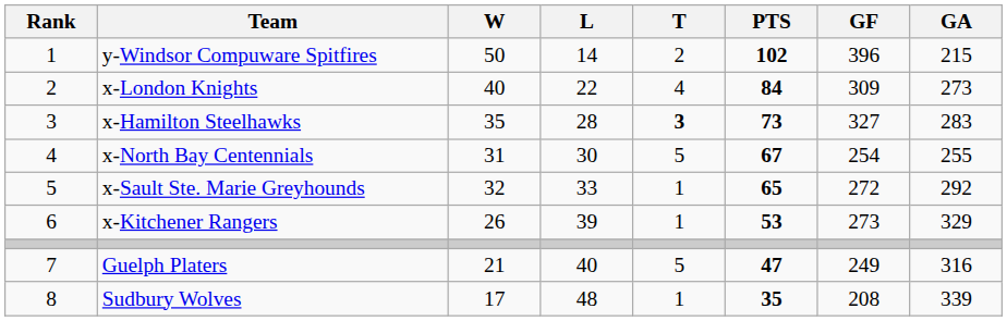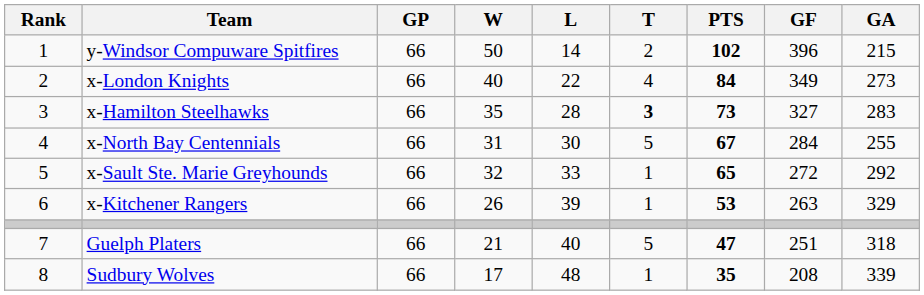+ column: GP | 66 | 66 | 66 | 66 | 66 | 66 | 66 | 66
x-London Knights | GF: 309 -> 349
x-North Bay Centennials | GF: 254 -> 284
x-Kitchener Rangers | GF: 273 -> 263
Guelph Platers | GF: 249 -> 251
Guelph Platers | GA: 316 -> 318
